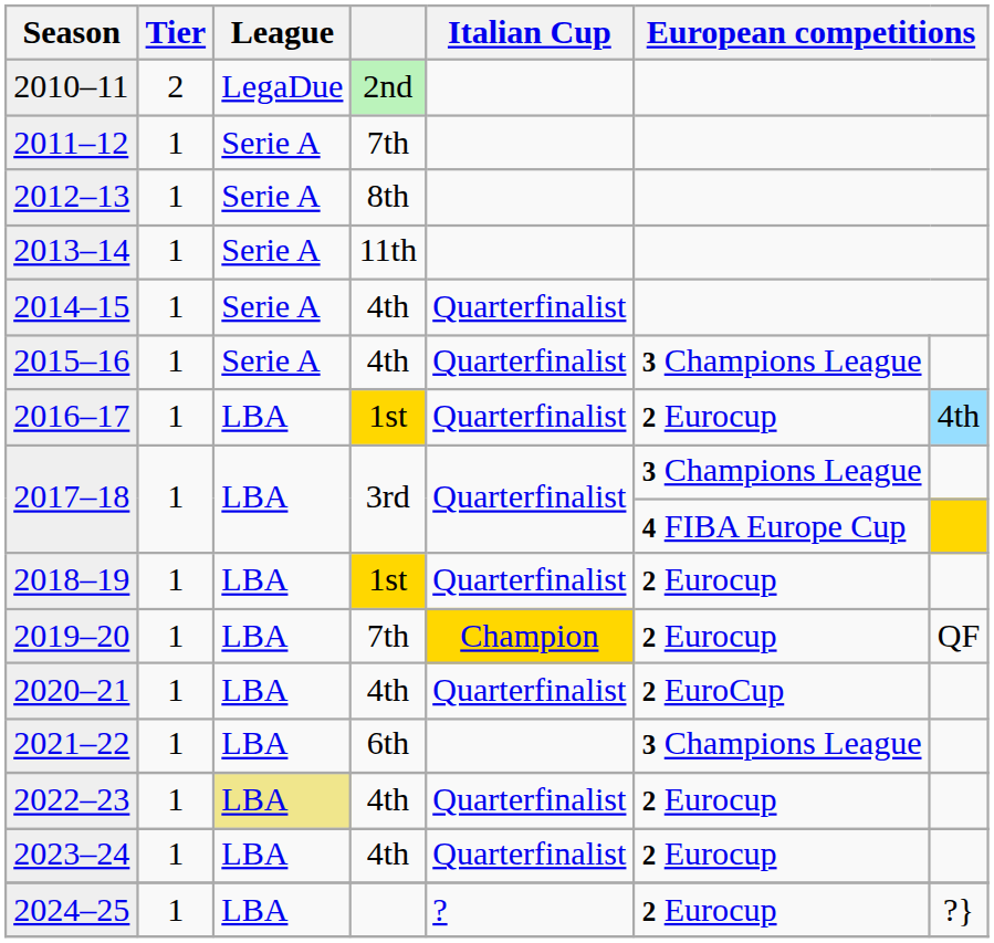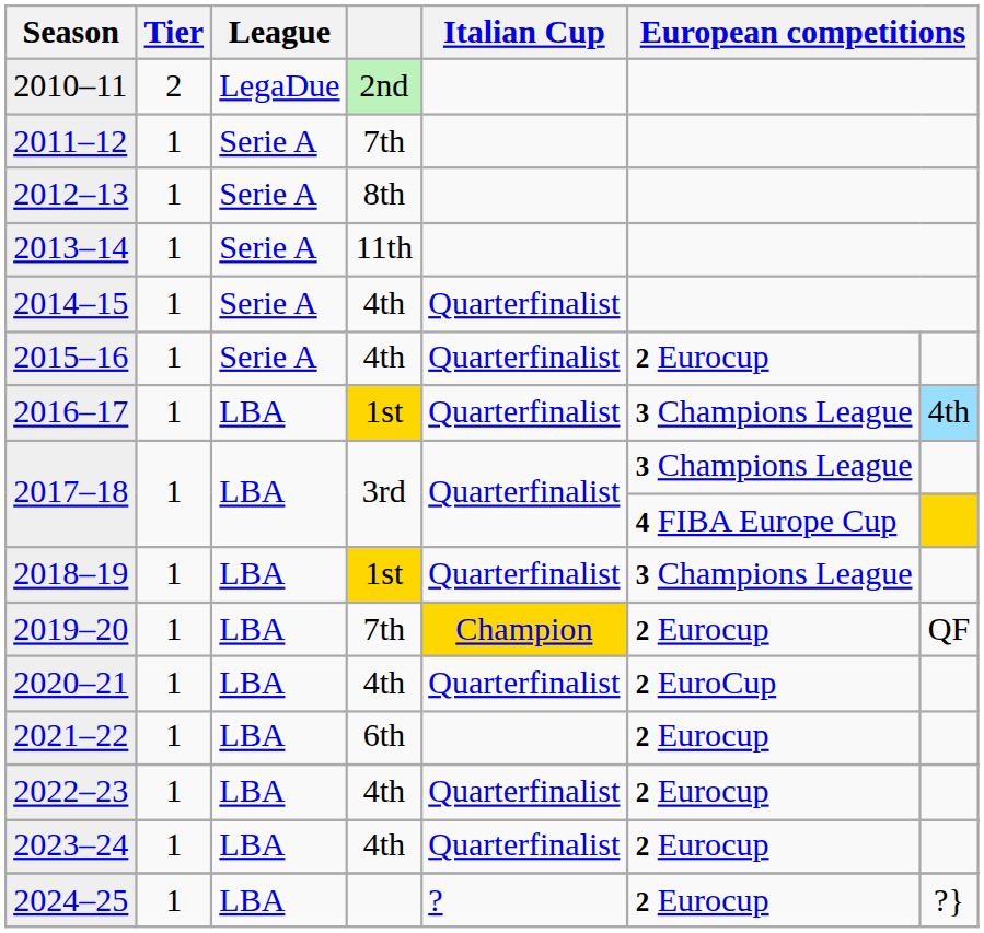2015–16 | column 6: 3 Champions League -> 2 Eurocup
2016–17 | column 6: 2 Eurocup -> 3 Champions League
2018–19 | column 6: 2 Eurocup -> 3 Champions League
2021–22 | column 6: 3 Champions League -> 2 Eurocup
2022–23 | League: khaki background -> no background
